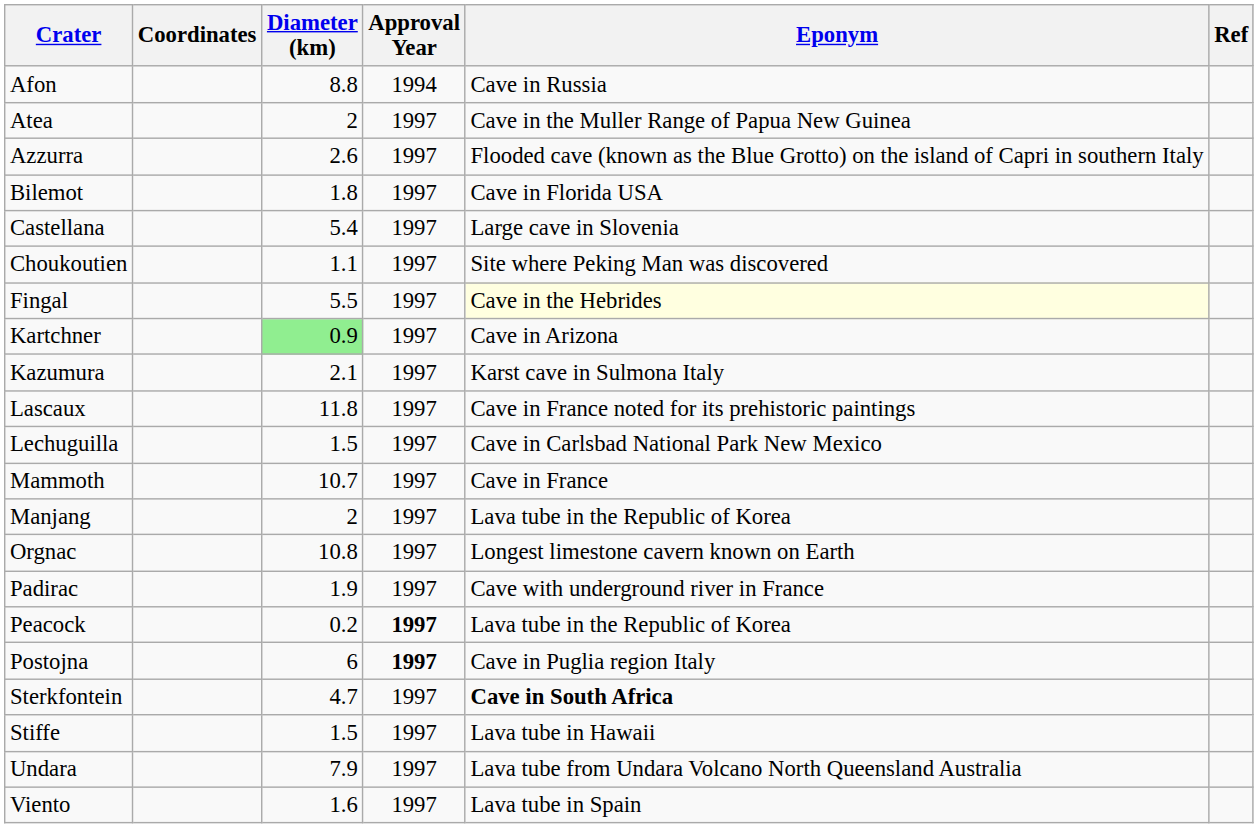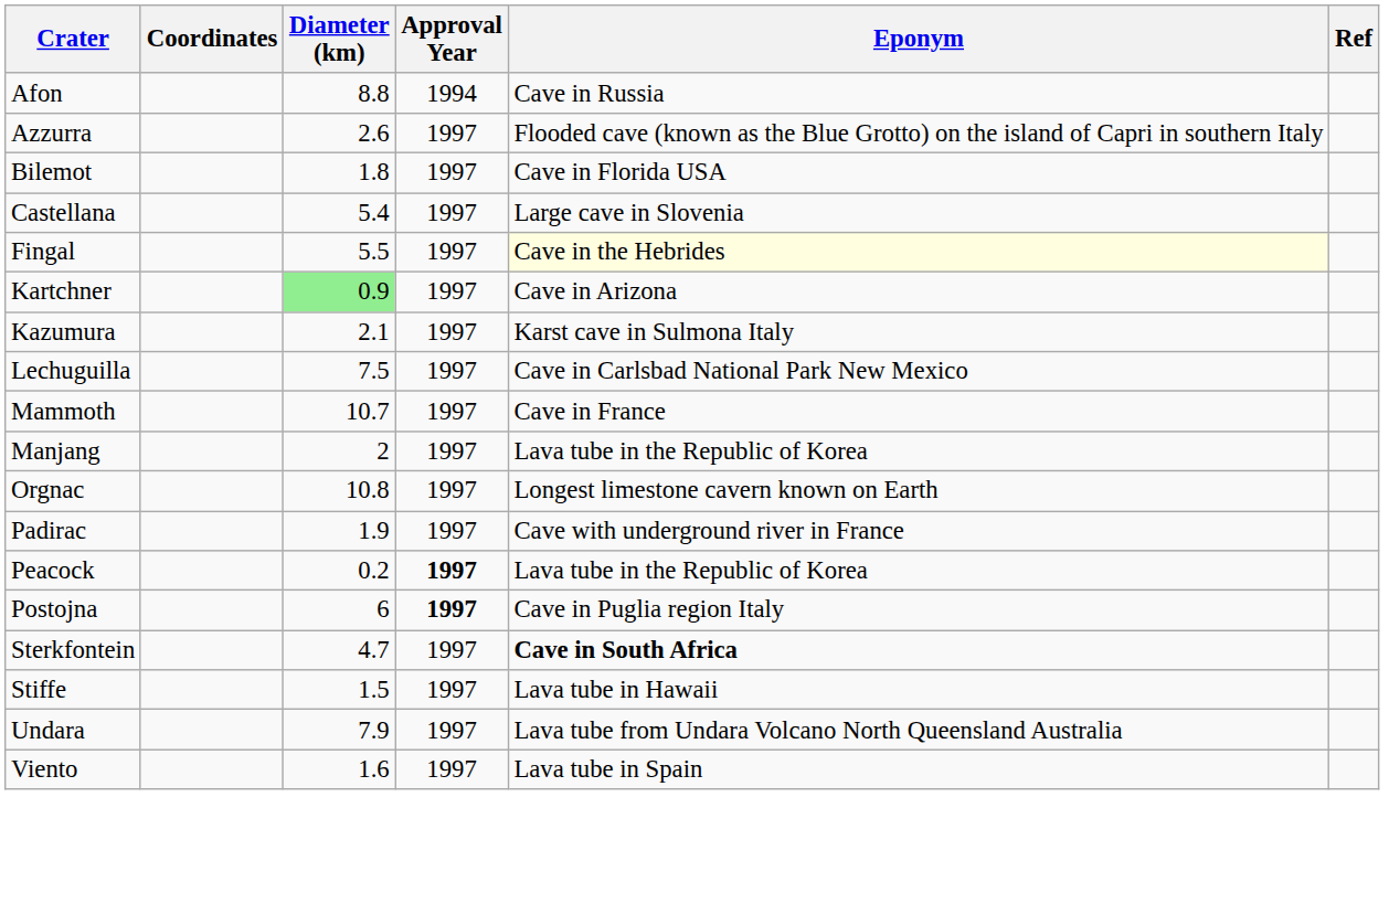- row: Atea | 2 | 1997 | Cave in the Muller Range of Papua New Guinea
- row: Choukoutien | 1.1 | 1997 | Site where Peking Man was discovered
- row: Lascaux | 11.8 | 1997 | Cave in France noted for its prehistoric paintings
Lechuguilla | Diameter (km): 1.5 -> 7.5
